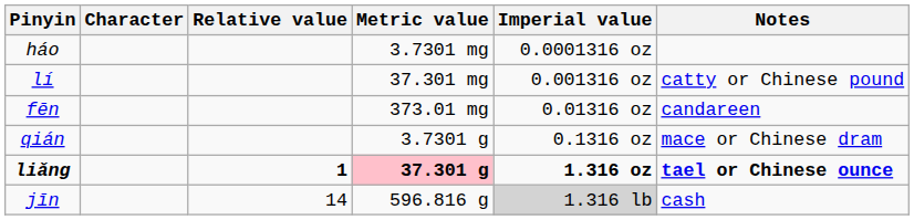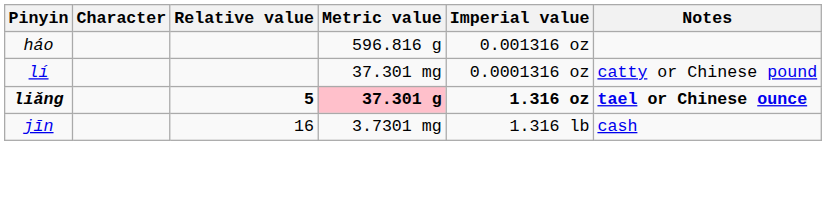háo | Metric value: 3.7301 mg -> 596.816 g
háo | Imperial value: 0.0001316 oz -> 0.001316 oz
lí | Imperial value: 0.001316 oz -> 0.0001316 oz
- row: fēn | 373.01 mg | 0.01316 oz | candareen
- row: qián | 3.7301 g | 0.1316 oz | mace or Chinese dram
liǎng | Relative value: 1 -> 5
jīn | Relative value: 14 -> 16
jīn | Metric value: 596.816 g -> 3.7301 mg
jīn | Imperial value: lightgrey background -> no background
